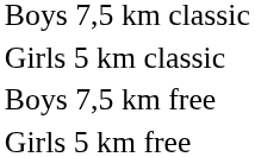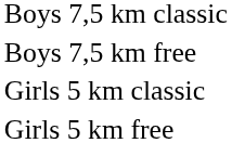rows swapped: Girls 5 km classic <-> Boys 7,5 km free
